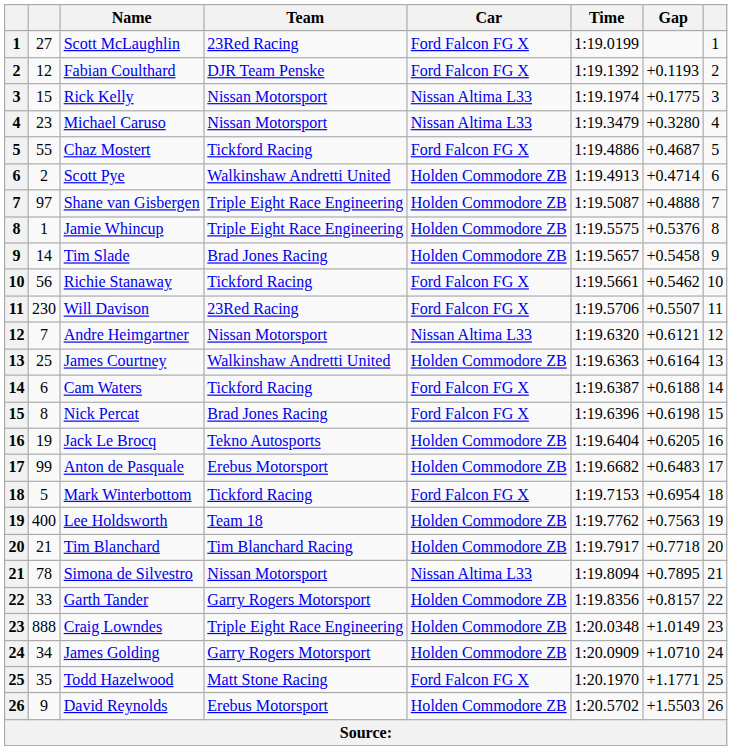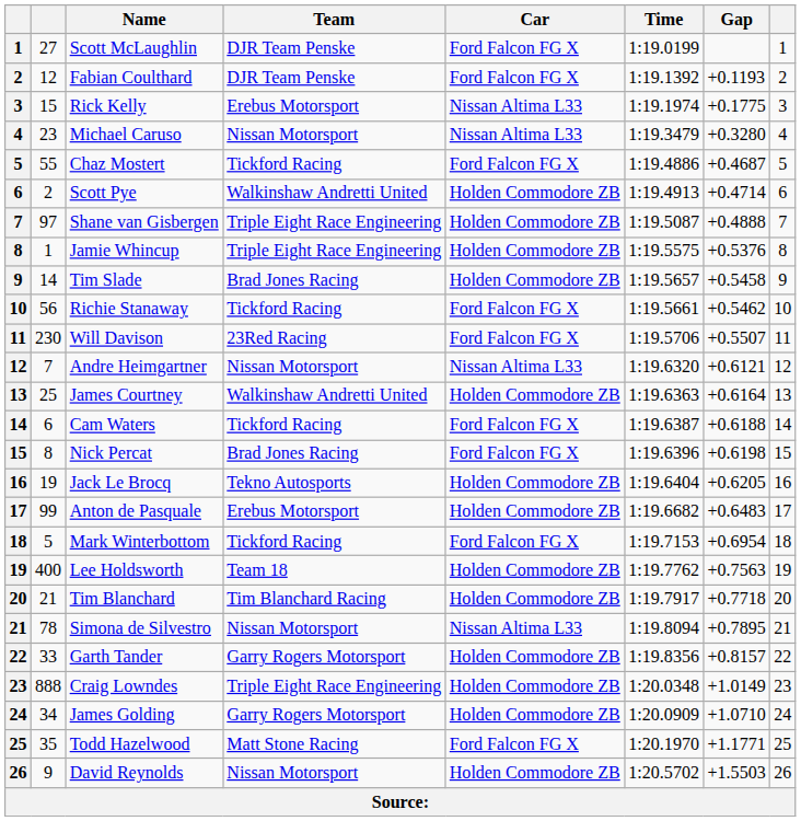Scott McLaughlin | Team: 23Red Racing -> DJR Team Penske
Rick Kelly | Team: Nissan Motorsport -> Erebus Motorsport
David Reynolds | Team: Erebus Motorsport -> Nissan Motorsport
